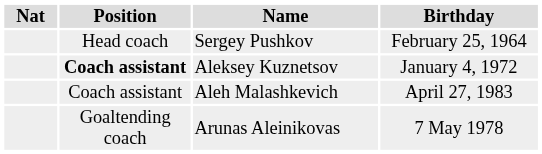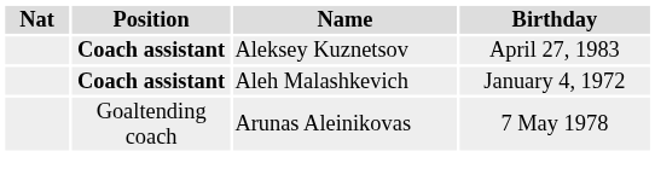- row: Head coach | Sergey Pushkov | February 25, 1964
Aleksey Kuznetsov | column 4: January 4, 1972 -> April 27, 1983
Aleh Malashkevich | column 2: normal -> bold
Aleh Malashkevich | column 4: April 27, 1983 -> January 4, 1972
